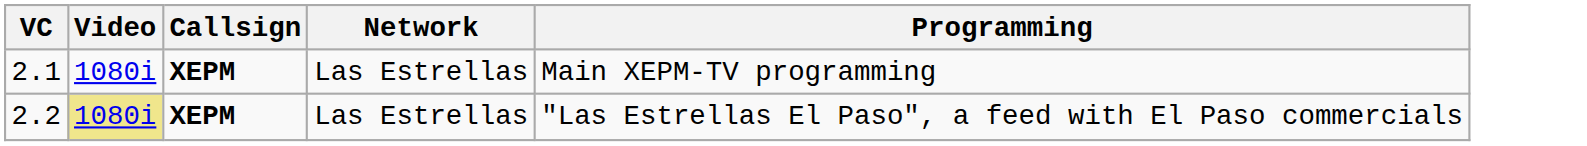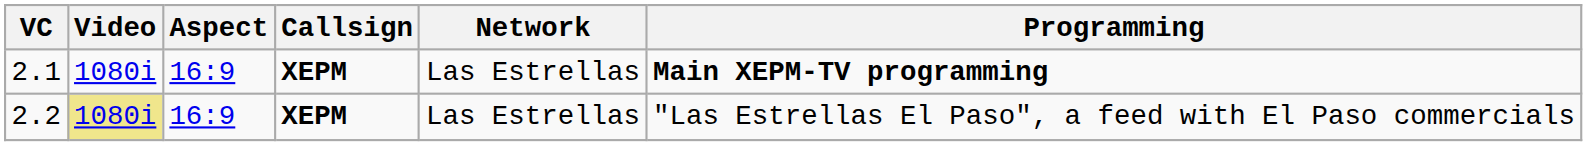+ column: Aspect | 16:9 | 16:9
2.1 | Programming: normal -> bold
